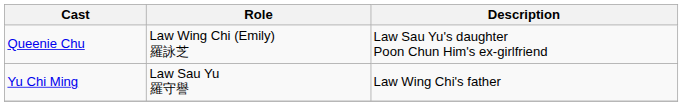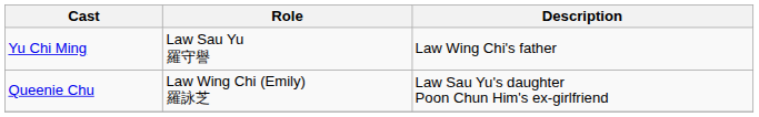rows swapped: Yu Chi Ming <-> Queenie Chu
